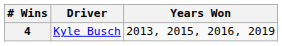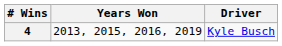columns swapped: Driver <-> Years Won
